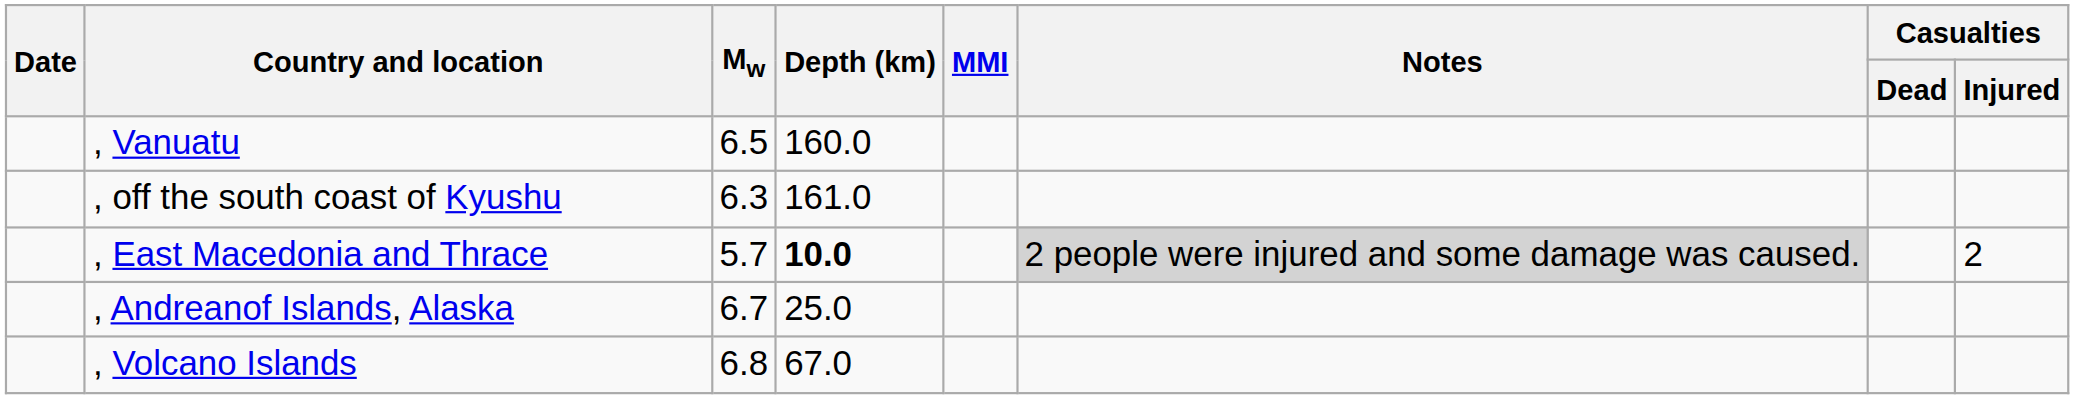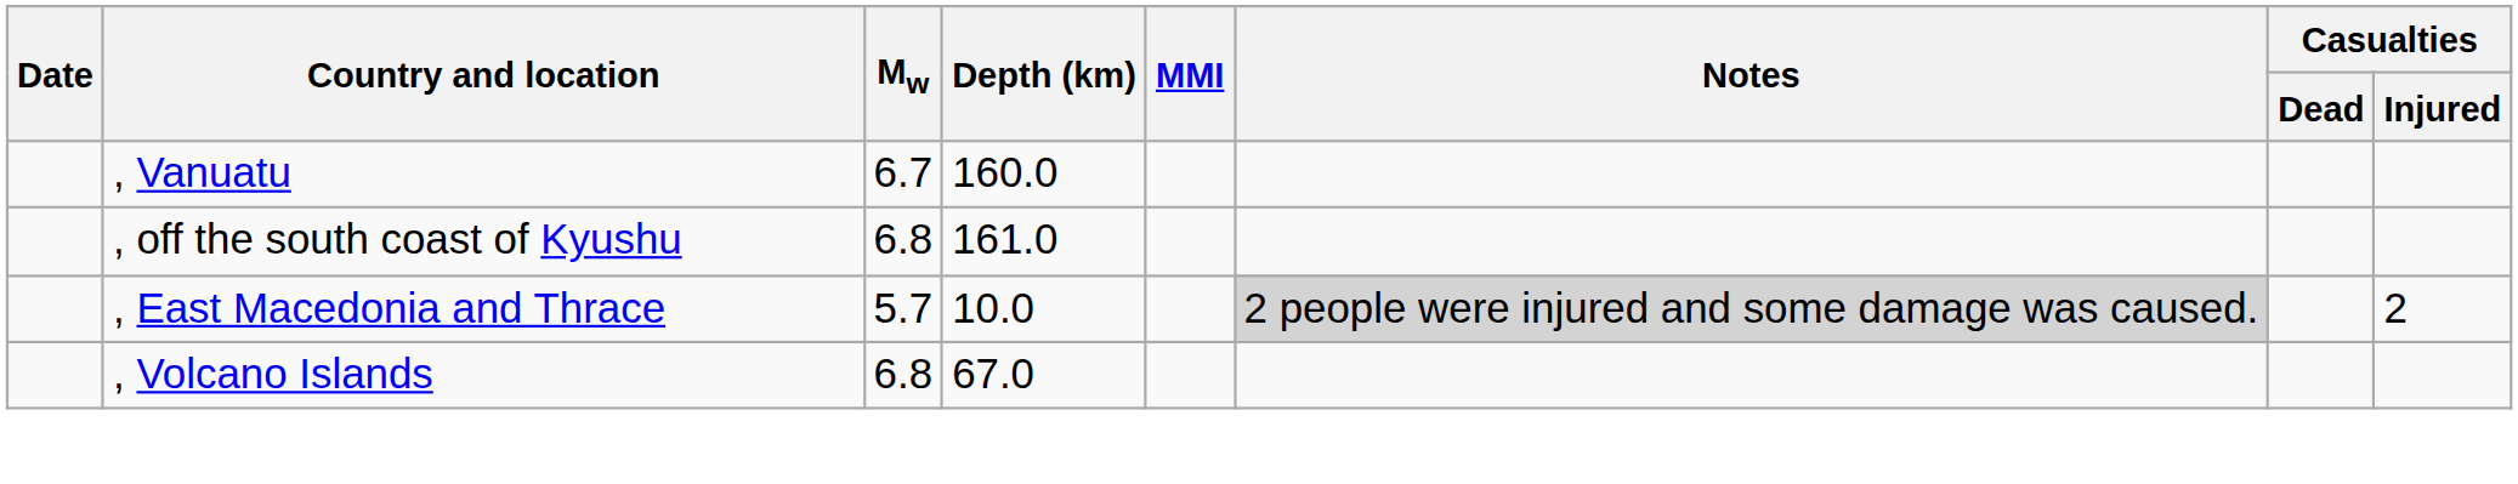, Vanuatu | Mw: 6.5 -> 6.7
, off the south coast of Kyushu | Mw: 6.3 -> 6.8
, East Macedonia and Thrace | Depth (km): bold -> normal
- row: , Andreanof Islands, Alaska | 6.7 | 25.0
